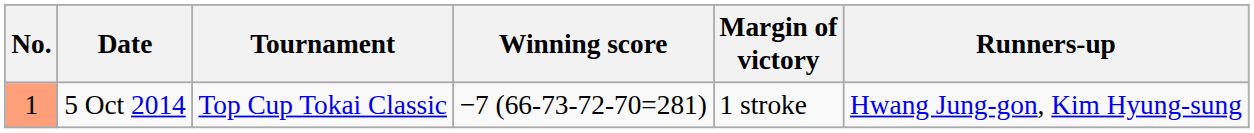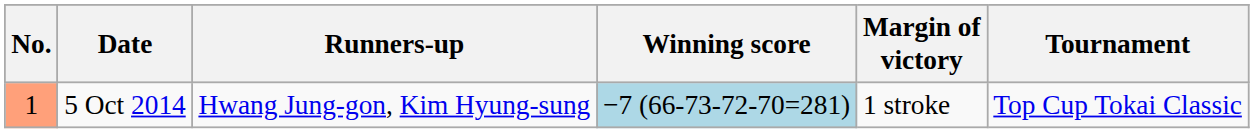columns swapped: Tournament <-> Runners-up
5 Oct 2014 | Winning score: no background -> lightblue background
